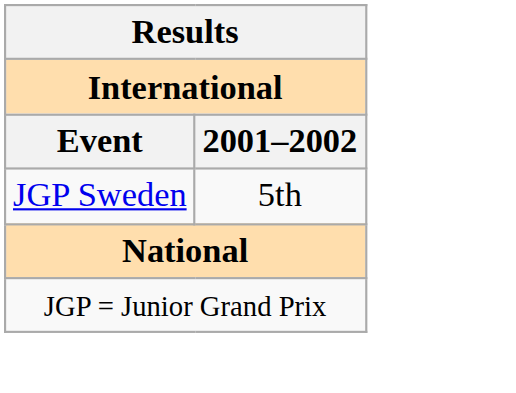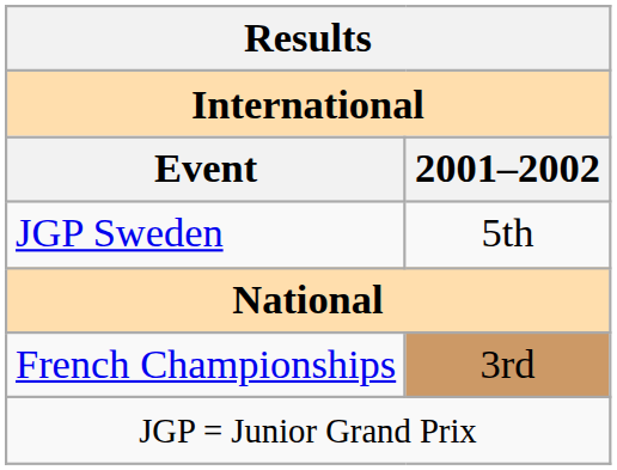+ row: French Championships | 3rd
